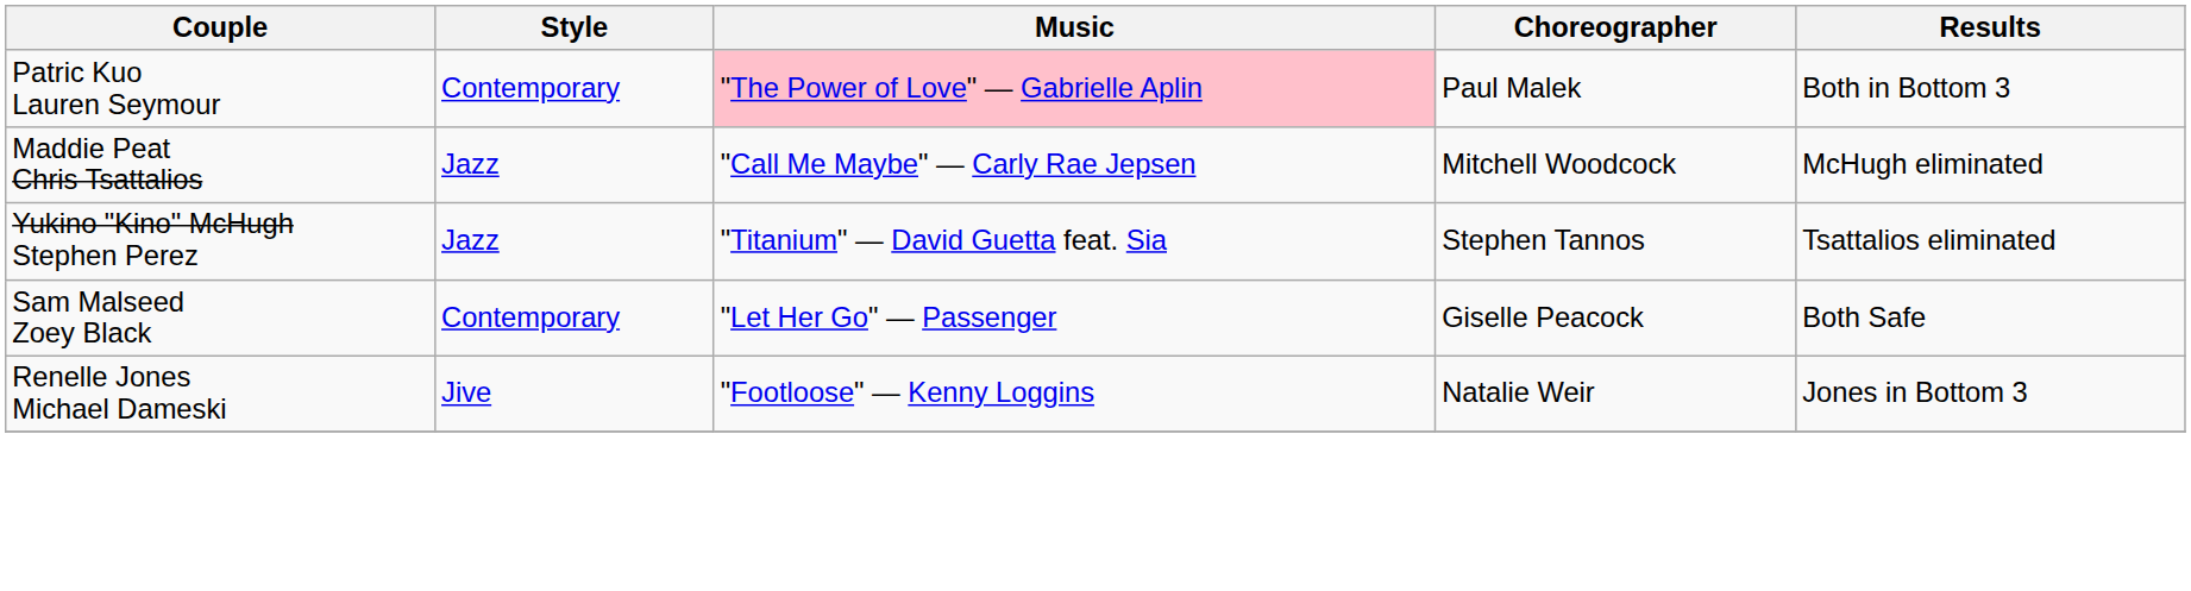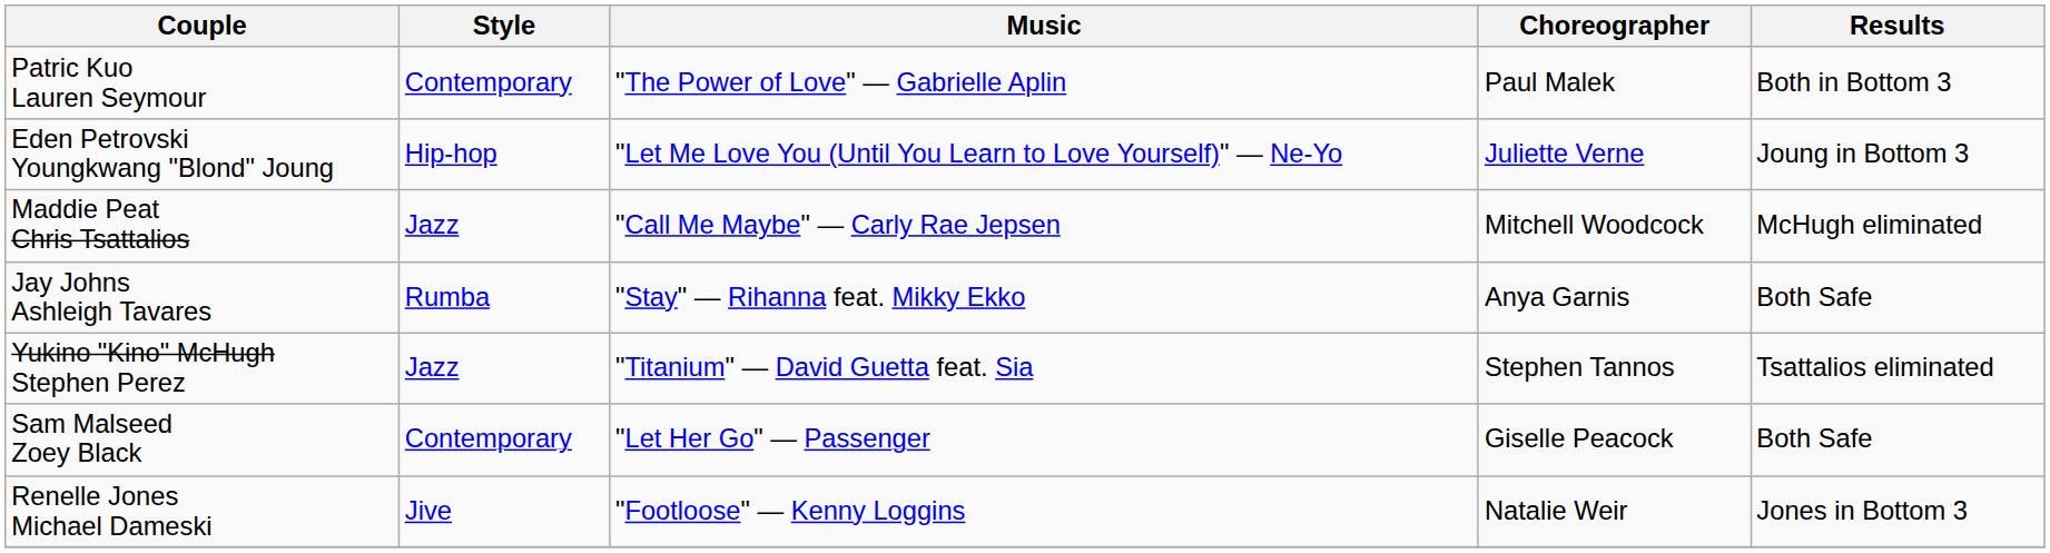Patric Kuo Lauren Seymour | Music: pink background -> no background
+ row: Eden Petrovski Youngkwang "Blond" Joung | Hip-hop | "Let Me Love You (Until You Learn to Love Yourself)" — Ne-Yo | Juliette Verne | Joung in Bottom 3
+ row: Jay Johns Ashleigh Tavares | Rumba | "Stay" — Rihanna feat. Mikky Ekko | Anya Garnis | Both Safe
